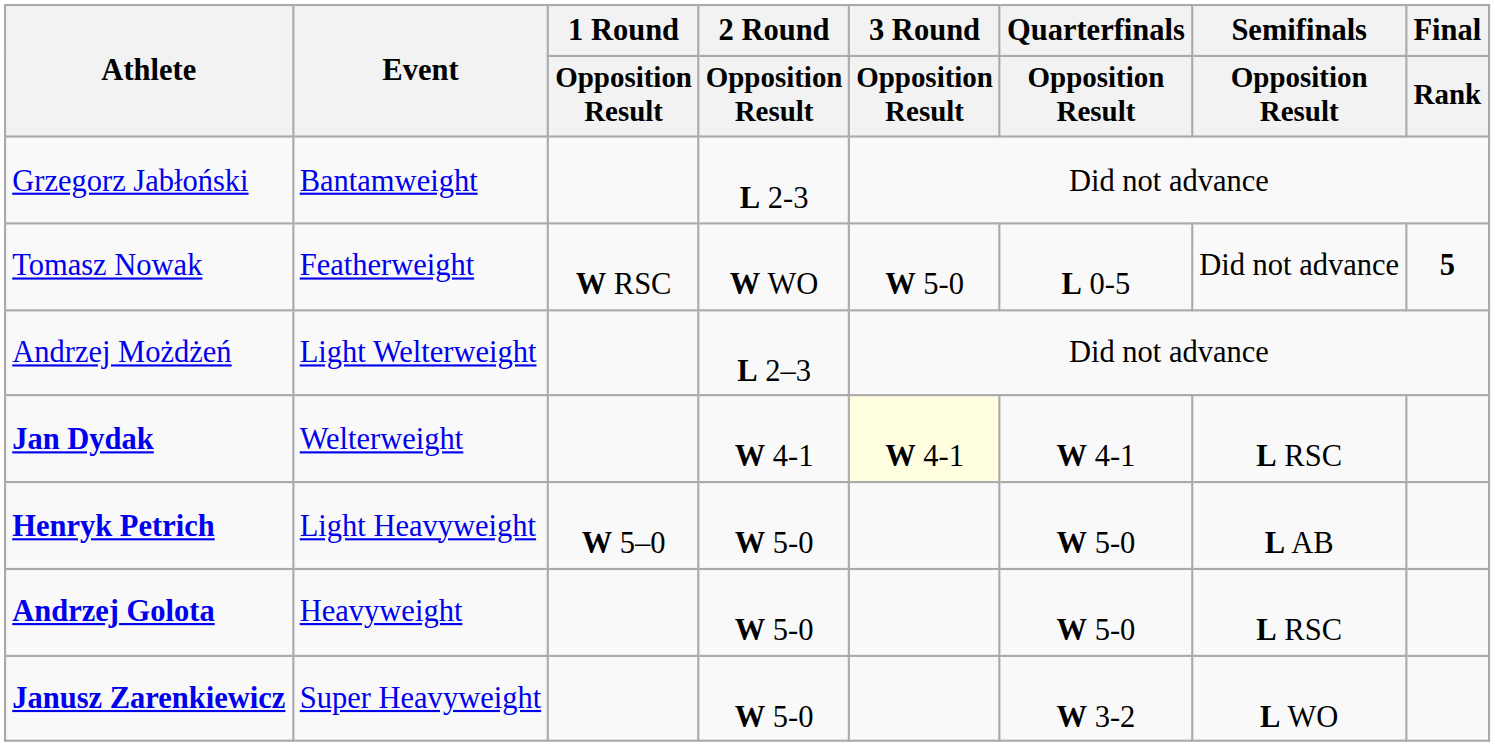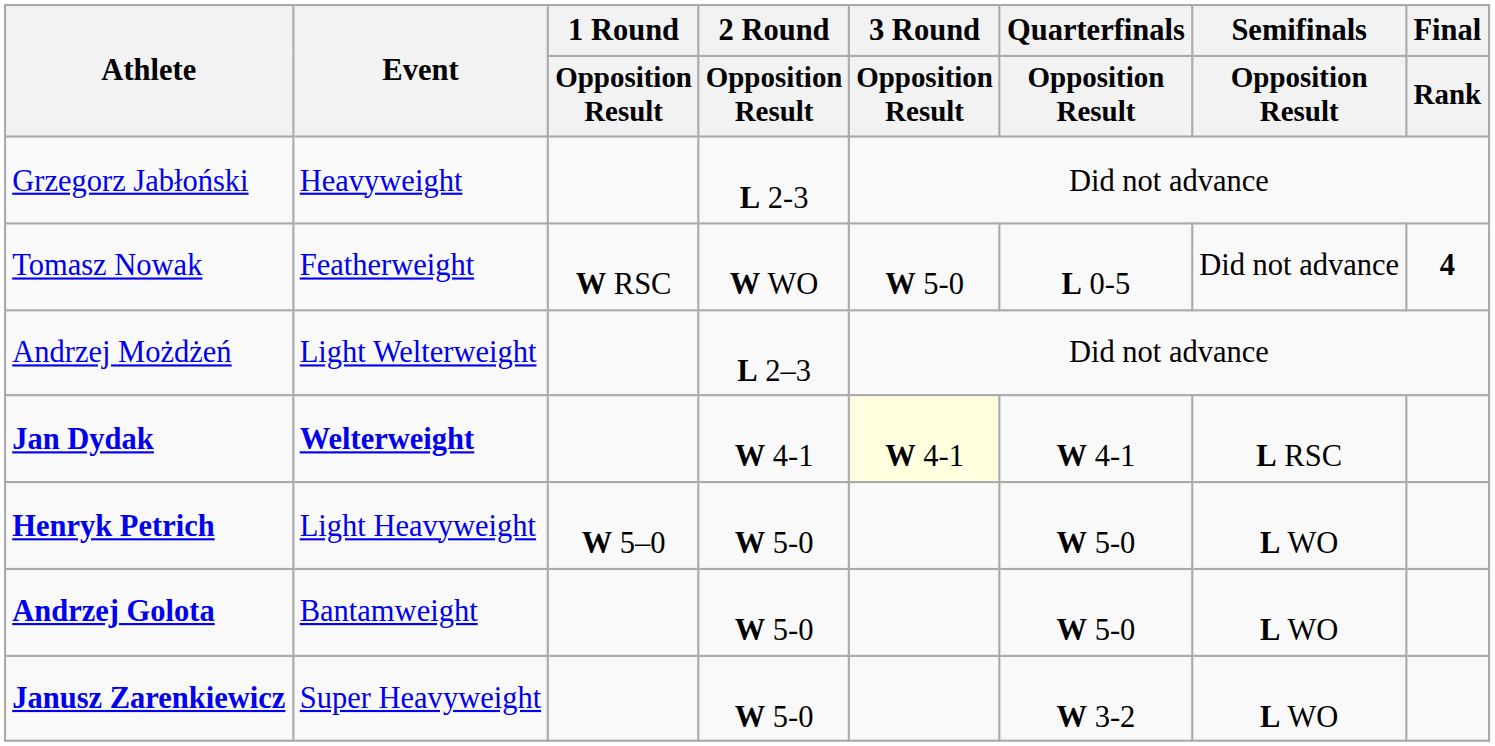Grzegorz Jabłoński | Event: Bantamweight -> Heavyweight
Tomasz Nowak | Final / Rank: 5 -> 4
Jan Dydak | Event: normal -> bold
Henryk Petrich | Semifinals / Opposition Result: L AB -> L WO
Andrzej Golota | Event: Heavyweight -> Bantamweight
Andrzej Golota | Semifinals / Opposition Result: L RSC -> L WO
